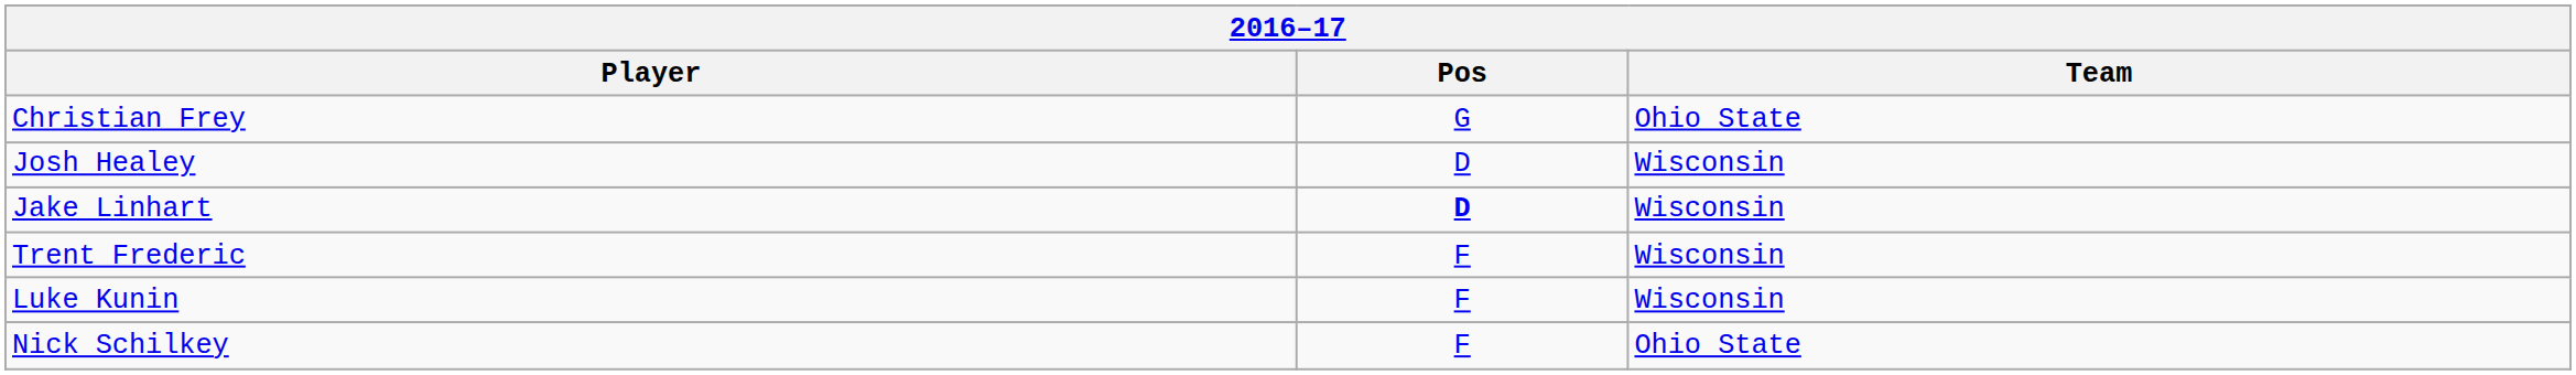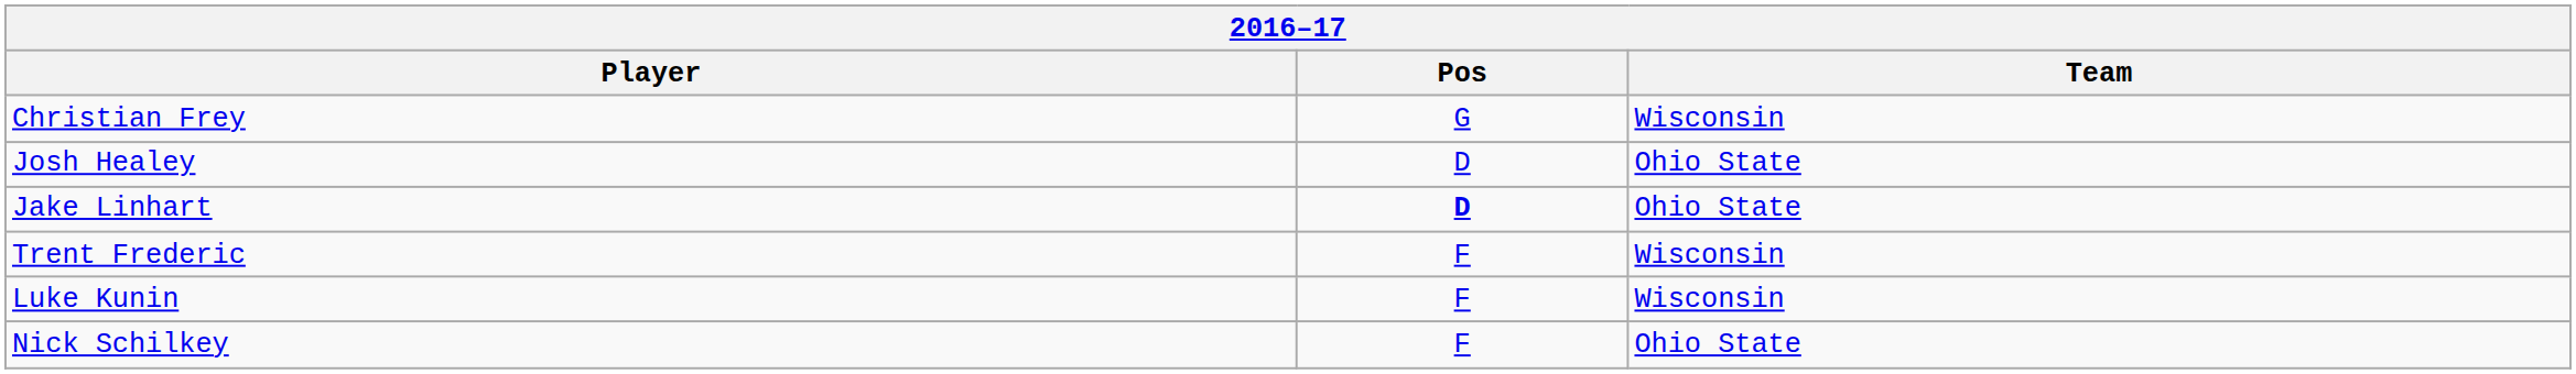Christian Frey | Team: Ohio State -> Wisconsin
Josh Healey | Team: Wisconsin -> Ohio State
Jake Linhart | Team: Wisconsin -> Ohio State
